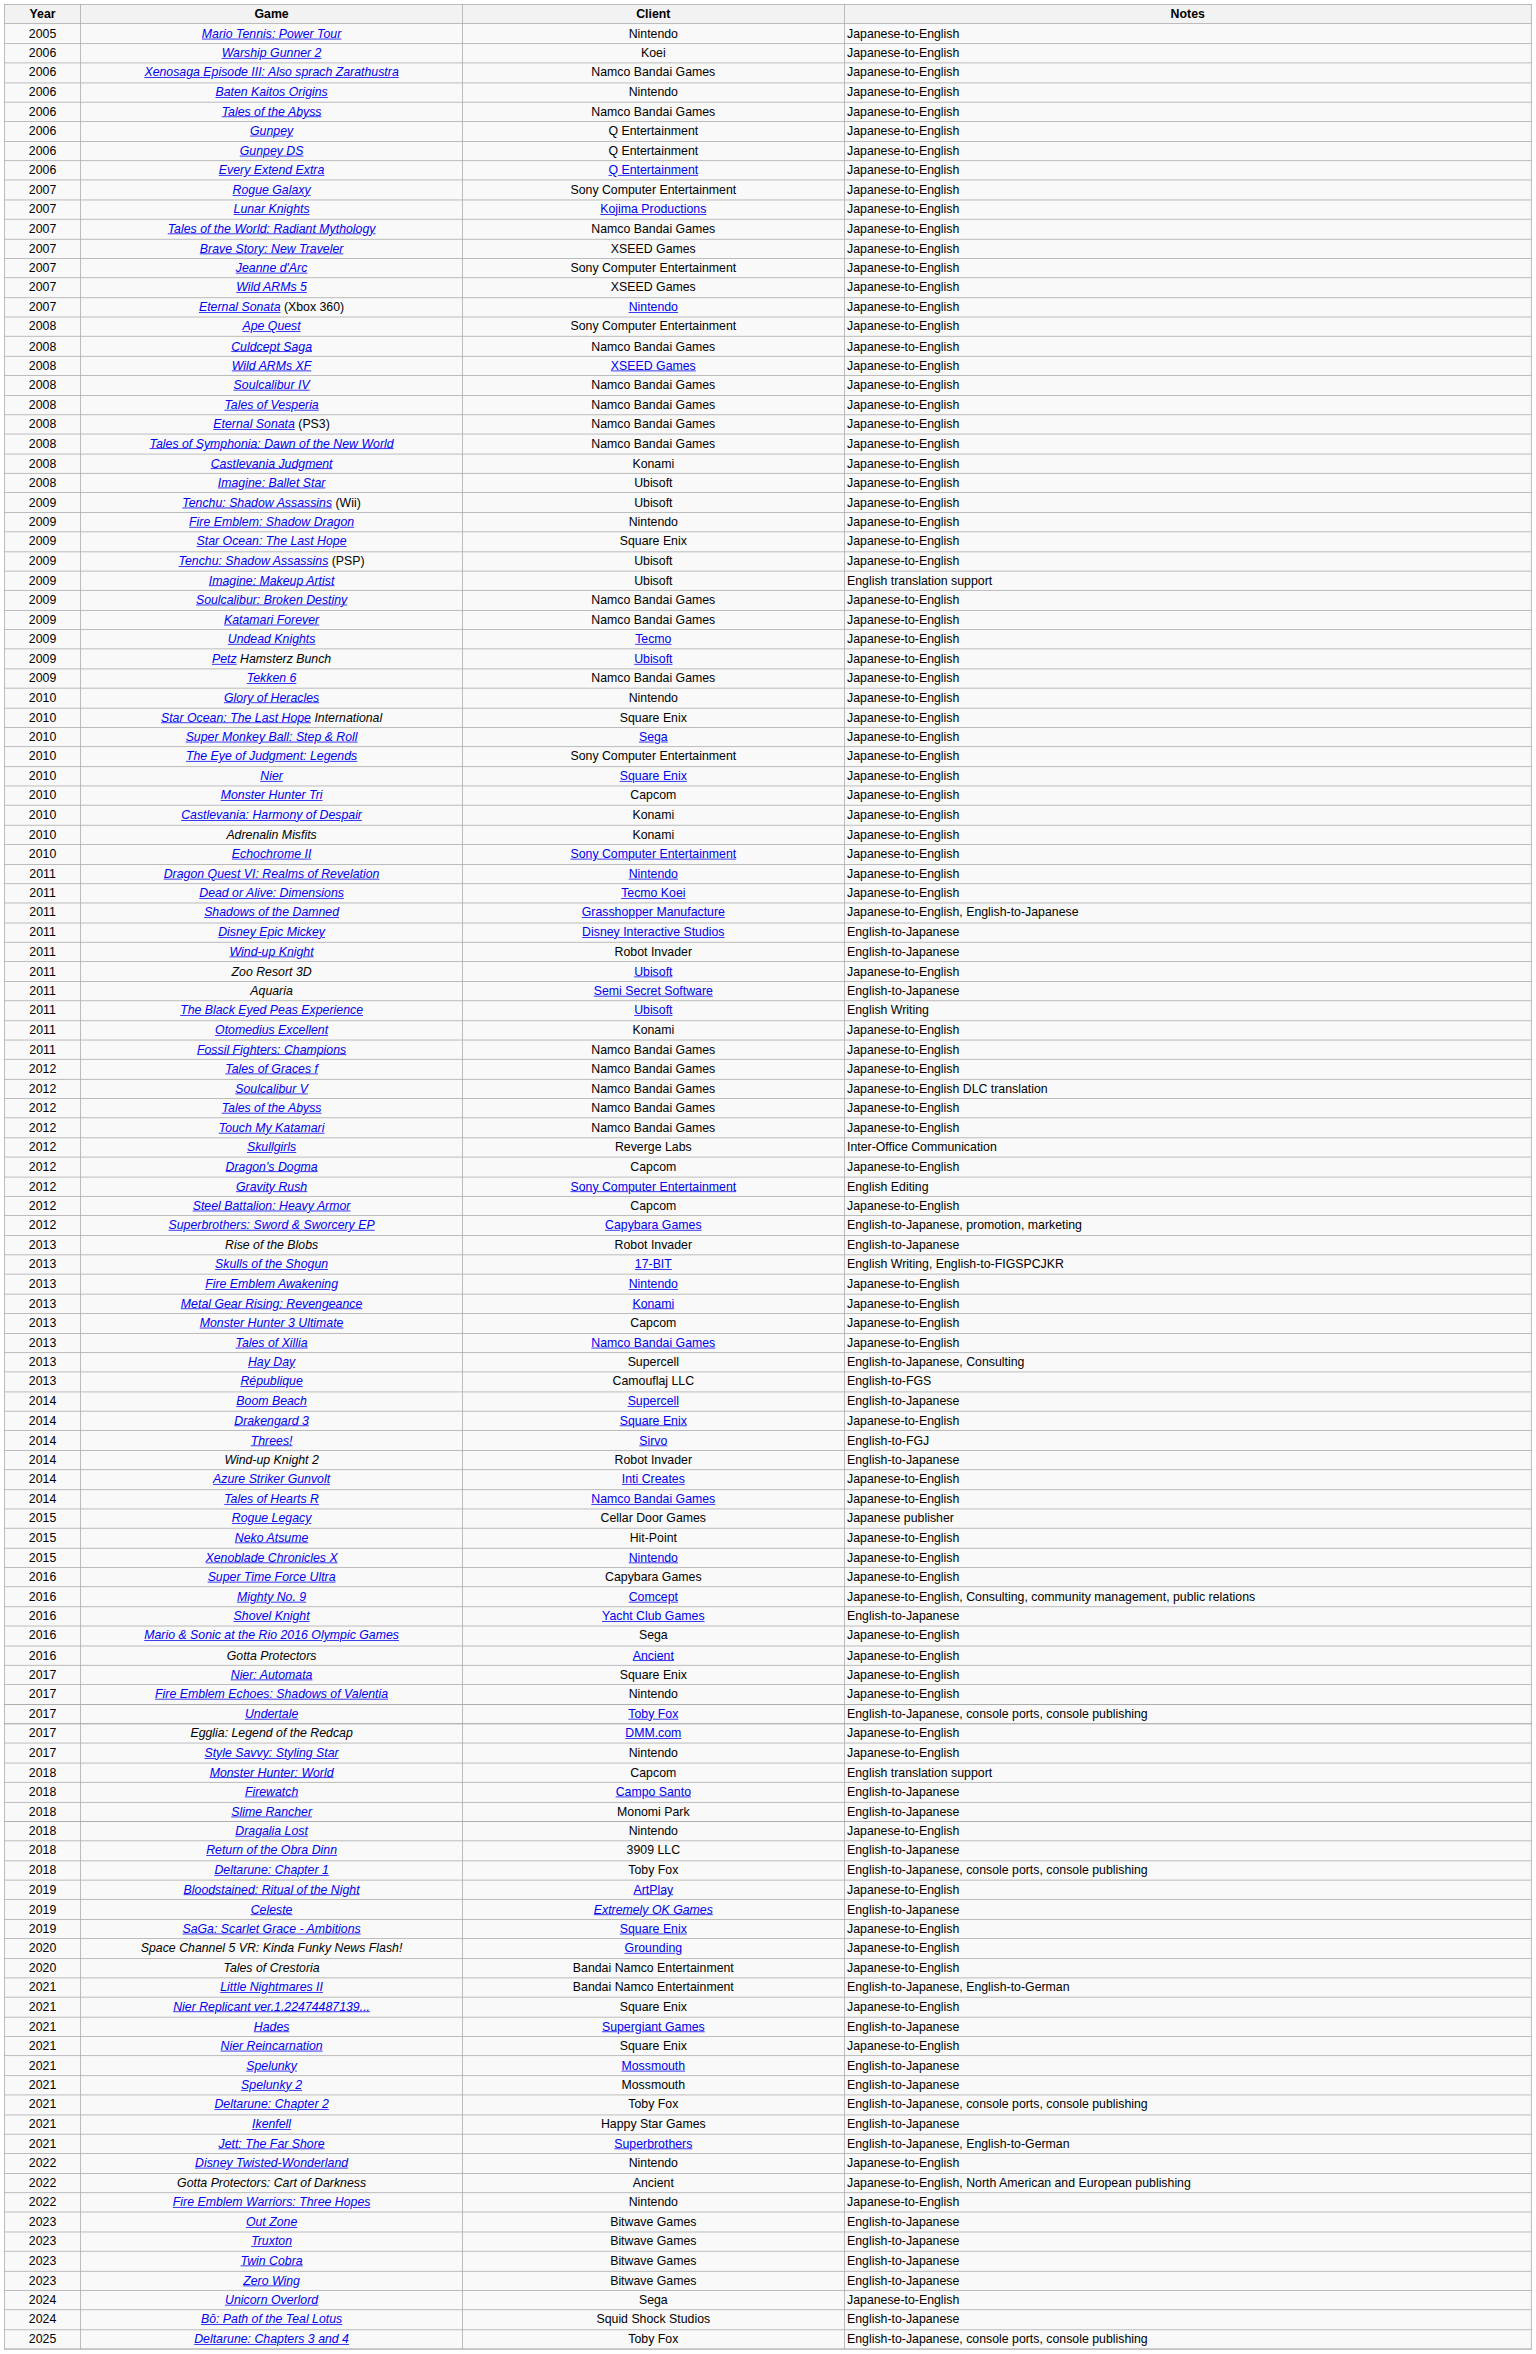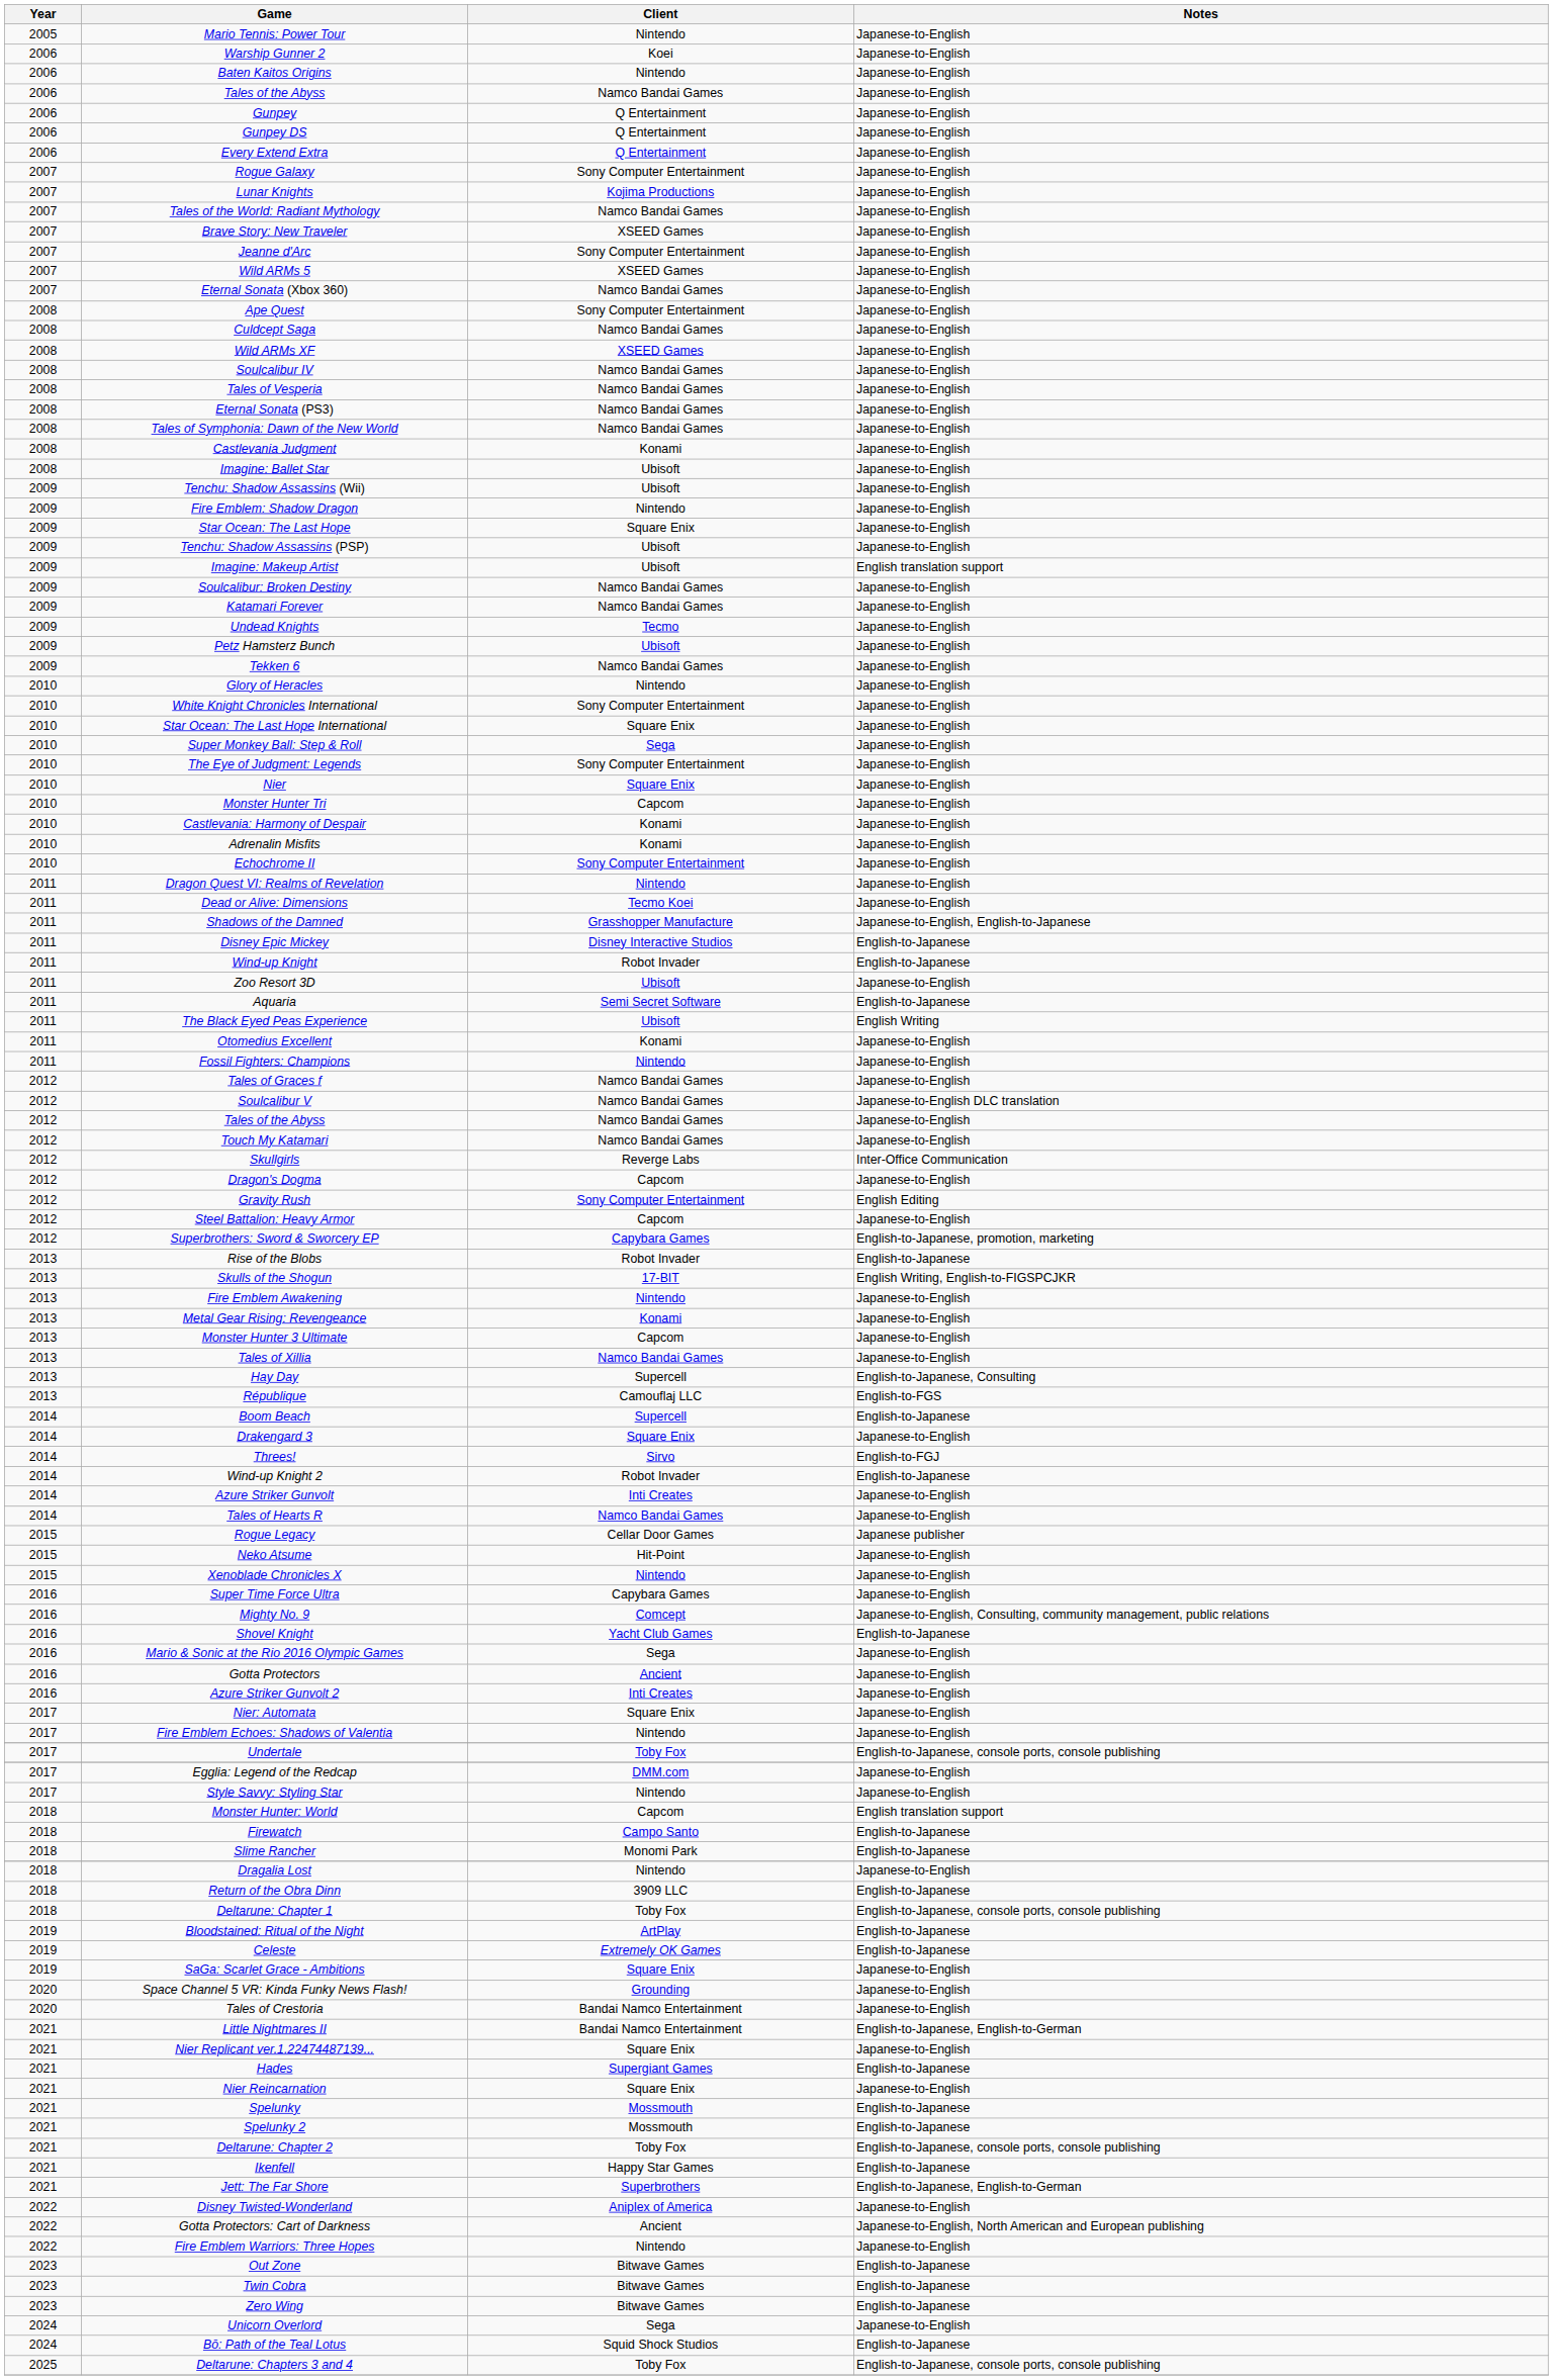- row: 2006 | Xenosaga Episode III: Also sprach Zarathustra | Namco Bandai Games | Japanese-to-English
Eternal Sonata (Xbox 360) | Client: Nintendo -> Namco Bandai Games
+ row: 2010 | White Knight Chronicles International | Sony Computer Entertainment | Japanese-to-English
Fossil Fighters: Champions | Client: Namco Bandai Games -> Nintendo
+ row: 2016 | Azure Striker Gunvolt 2 | Inti Creates | Japanese-to-English
Bloodstained: Ritual of the Night | Notes: Japanese-to-English -> English-to-Japanese
Disney Twisted-Wonderland | Client: Nintendo -> Aniplex of America
- row: 2023 | Truxton | Bitwave Games | English-to-Japanese
